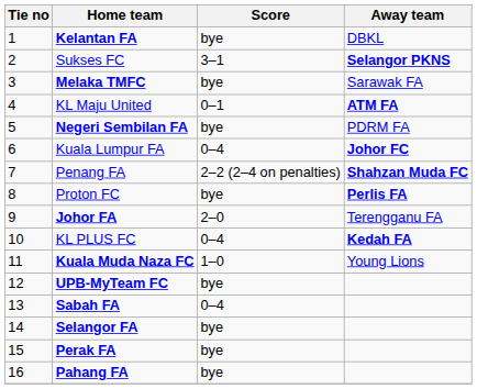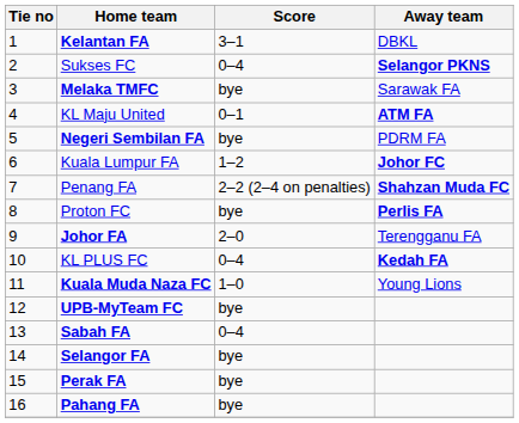Kelantan FA | Score: bye -> 3–1
Sukses FC | Score: 3–1 -> 0–4
Kuala Lumpur FA | Score: 0–4 -> 1–2
